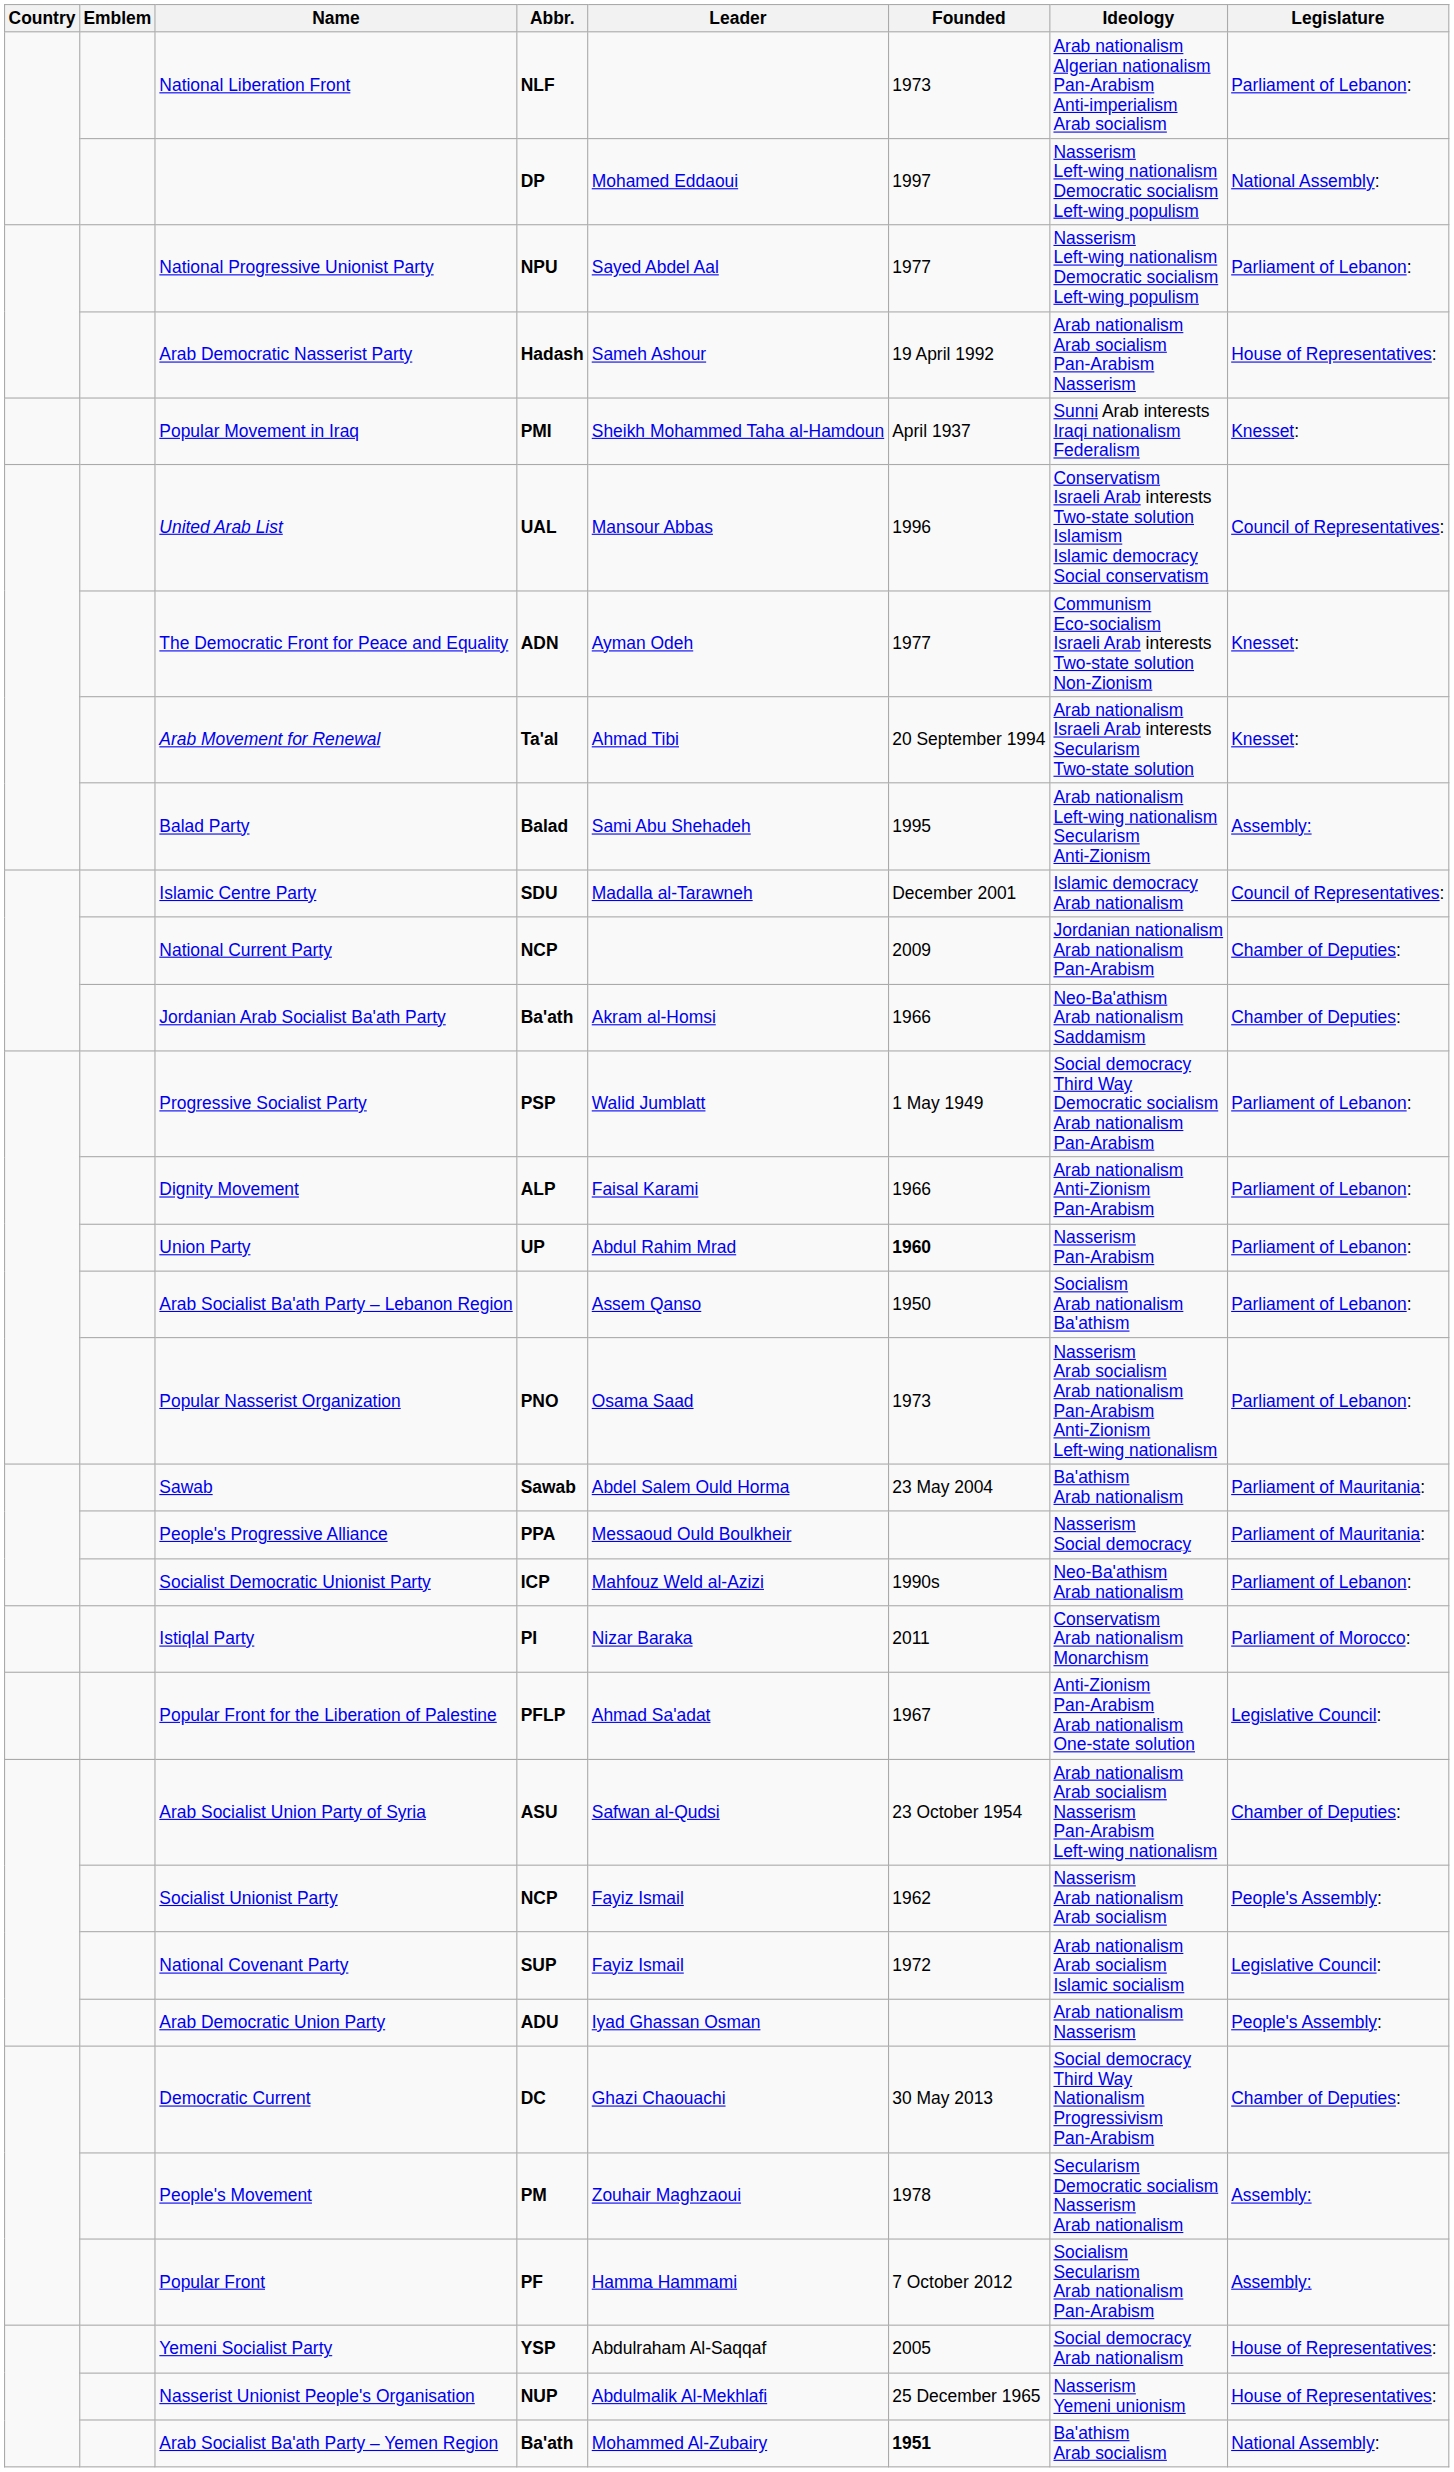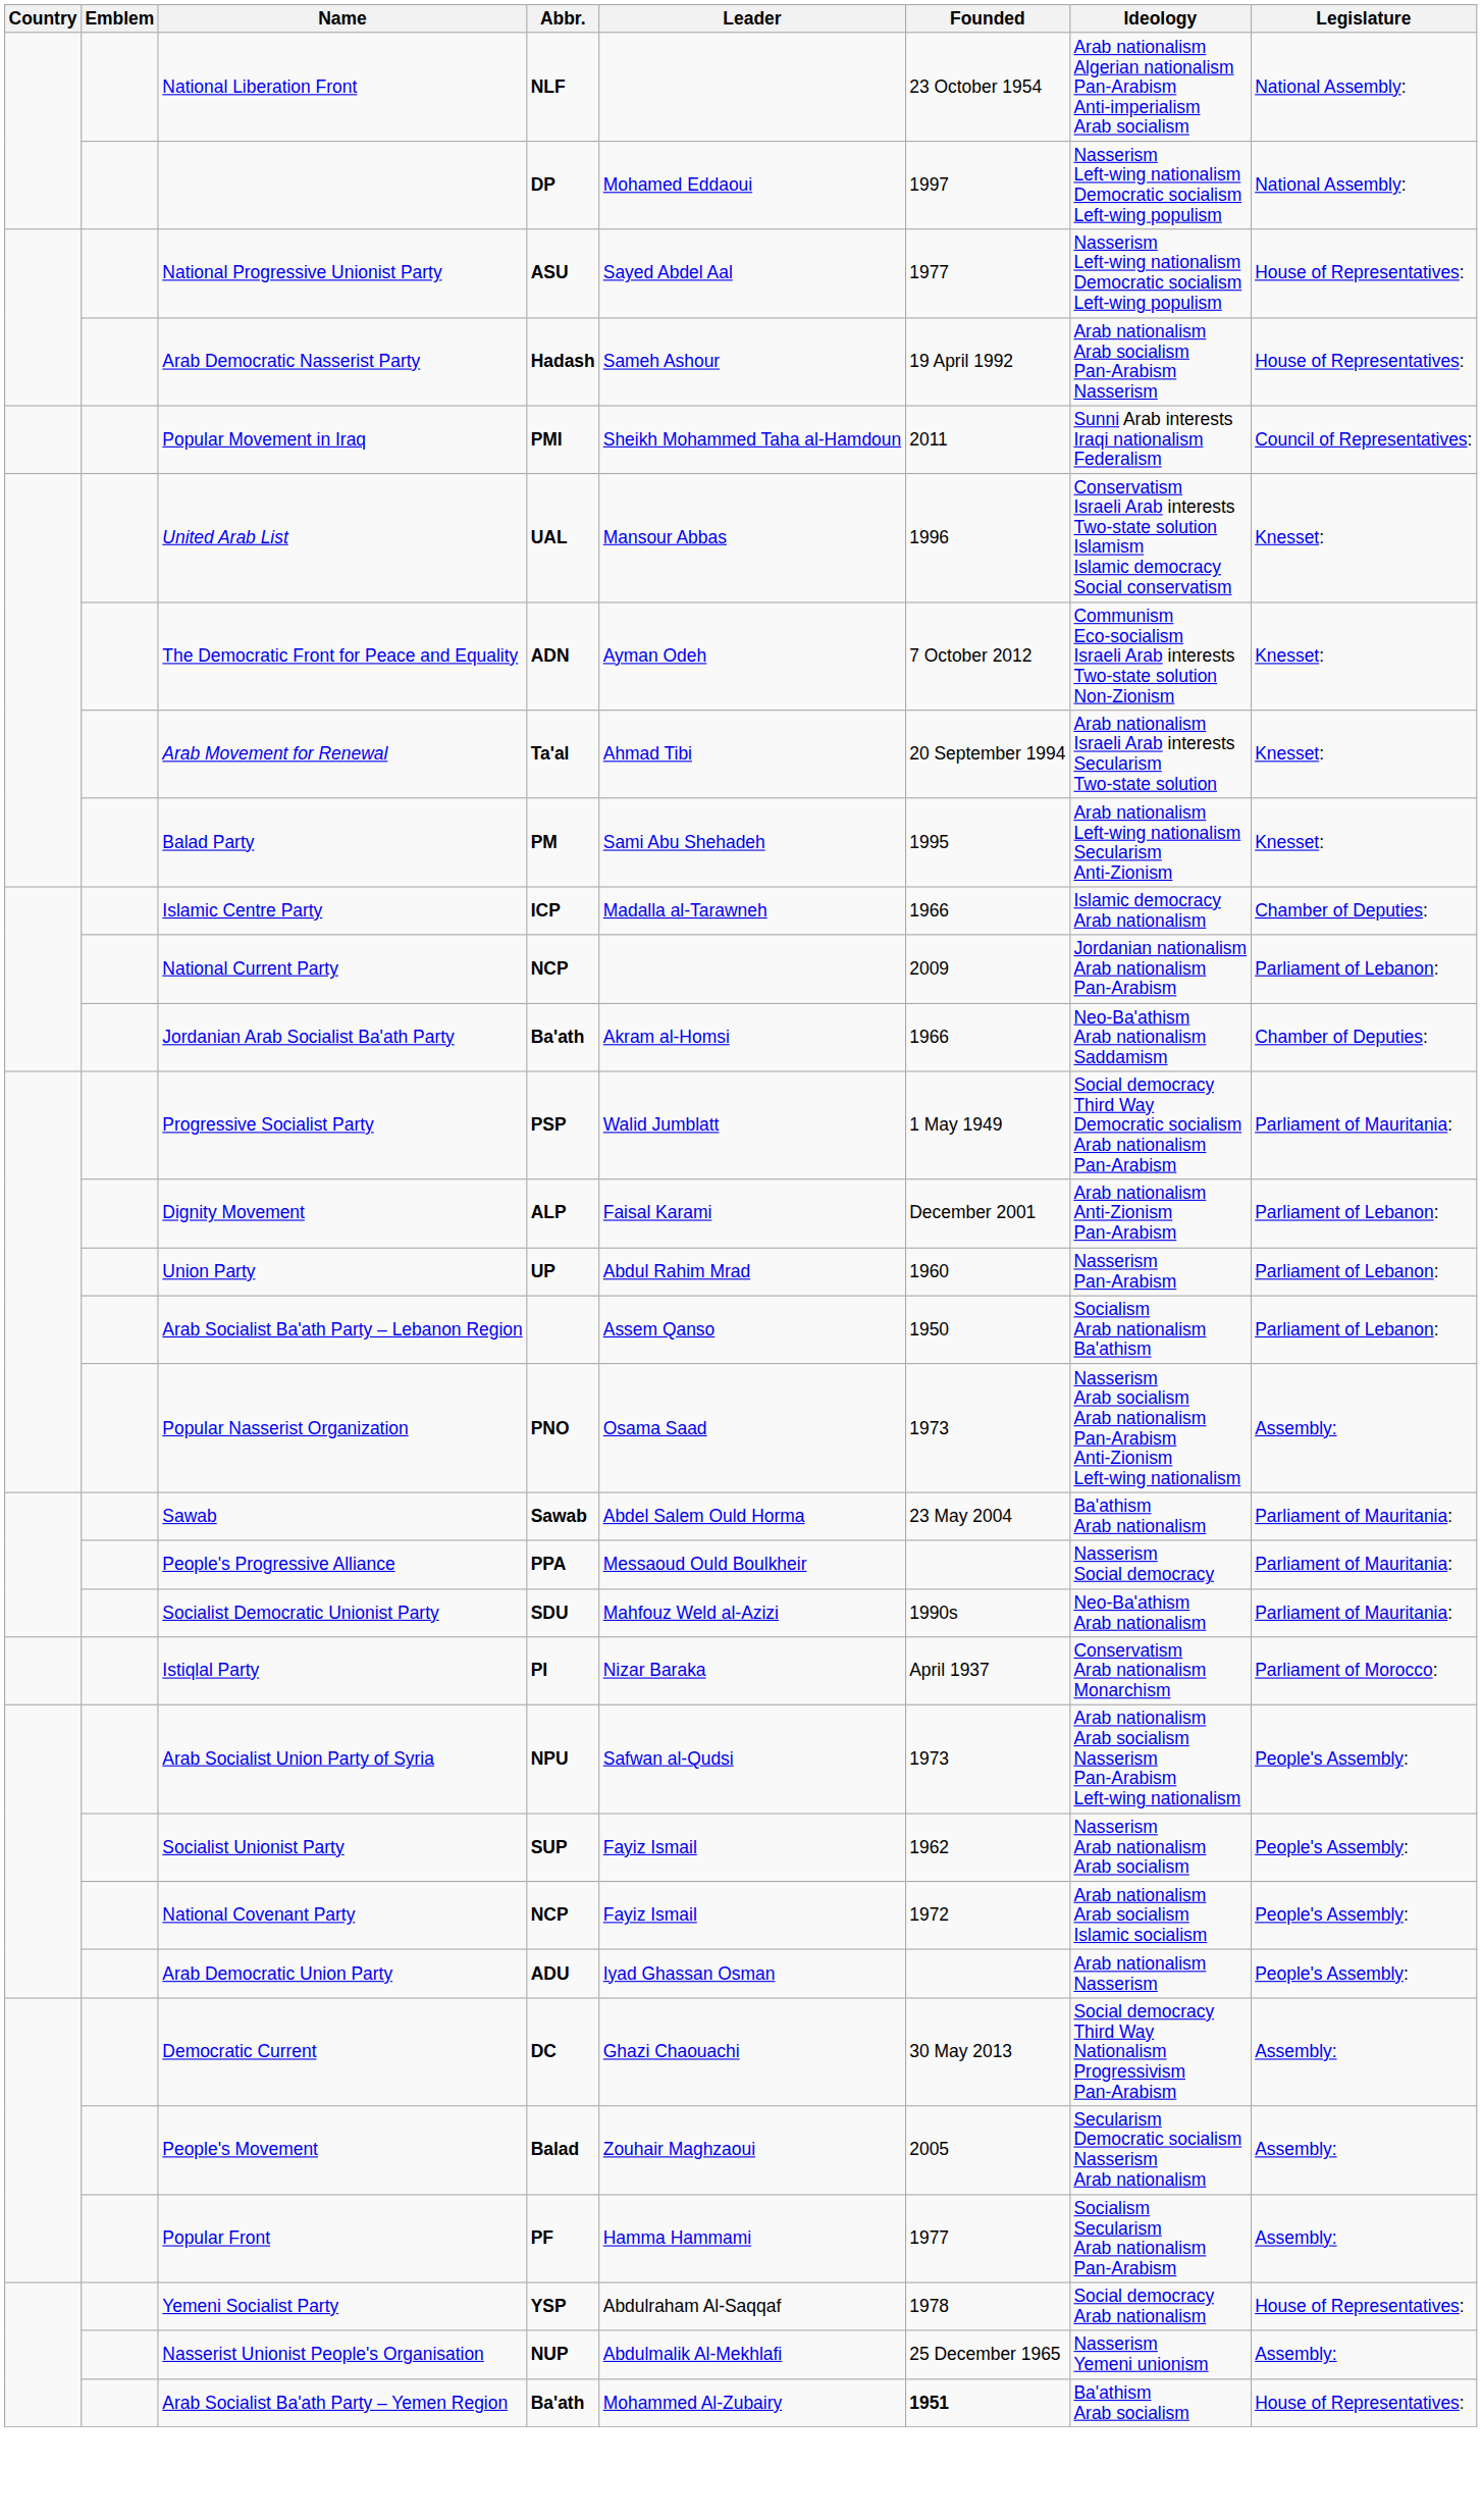National Liberation Front | Founded: 1973 -> 23 October 1954
National Liberation Front | Legislature: Parliament of Lebanon: -> National Assembly:
National Progressive Unionist Party | Abbr.: NPU -> ASU
National Progressive Unionist Party | Legislature: Parliament of Lebanon: -> House of Representatives:
Popular Movement in Iraq | Founded: April 1937 -> 2011
Popular Movement in Iraq | Legislature: Knesset: -> Council of Representatives:
United Arab List | Legislature: Council of Representatives: -> Knesset:
The Democratic Front for Peace and Equality | Founded: 1977 -> 7 October 2012
Balad Party | Abbr.: Balad -> PM
Balad Party | Legislature: Assembly: -> Knesset:
Islamic Centre Party | Abbr.: SDU -> ICP
Islamic Centre Party | Founded: December 2001 -> 1966
Islamic Centre Party | Legislature: Council of Representatives: -> Chamber of Deputies:
National Current Party | Legislature: Chamber of Deputies: -> Parliament of Lebanon:
Progressive Socialist Party | Legislature: Parliament of Lebanon: -> Parliament of Mauritania:
Dignity Movement | Founded: 1966 -> December 2001
Union Party | Founded: bold -> normal
Popular Nasserist Organization | Legislature: Parliament of Lebanon: -> Assembly:
Socialist Democratic Unionist Party | Abbr.: ICP -> SDU
Socialist Democratic Unionist Party | Legislature: Parliament of Lebanon: -> Parliament of Mauritania:
Istiqlal Party | Founded: 2011 -> April 1937
- row: Popular Front for the Liberation of Palestine | PFLP | Ahmad Sa'adat | 1967 | Anti-Zionism Pan-Arabism Arab nationalism One-state solution | Legislative Council:
Arab Socialist Union Party of Syria | Abbr.: ASU -> NPU
Arab Socialist Union Party of Syria | Founded: 23 October 1954 -> 1973
Arab Socialist Union Party of Syria | Legislature: Chamber of Deputies: -> People's Assembly:
Socialist Unionist Party | Abbr.: NCP -> SUP
National Covenant Party | Abbr.: SUP -> NCP
National Covenant Party | Legislature: Legislative Council: -> People's Assembly:
Democratic Current | Legislature: Chamber of Deputies: -> Assembly:
People's Movement | Abbr.: PM -> Balad
People's Movement | Founded: 1978 -> 2005
Popular Front | Founded: 7 October 2012 -> 1977
Yemeni Socialist Party | Founded: 2005 -> 1978
Nasserist Unionist People's Organisation | Legislature: House of Representatives: -> Assembly:
Arab Socialist Ba'ath Party – Yemen Region | Legislature: National Assembly: -> House of Representatives:
